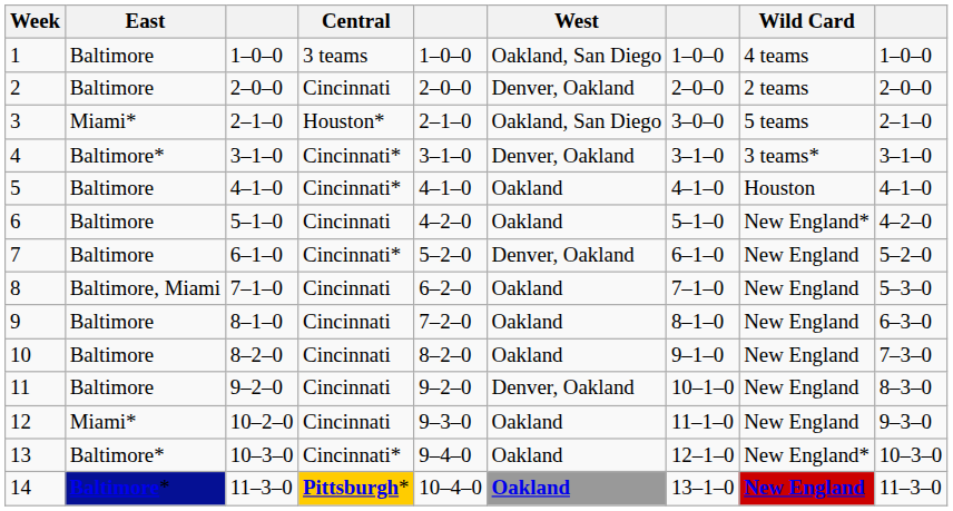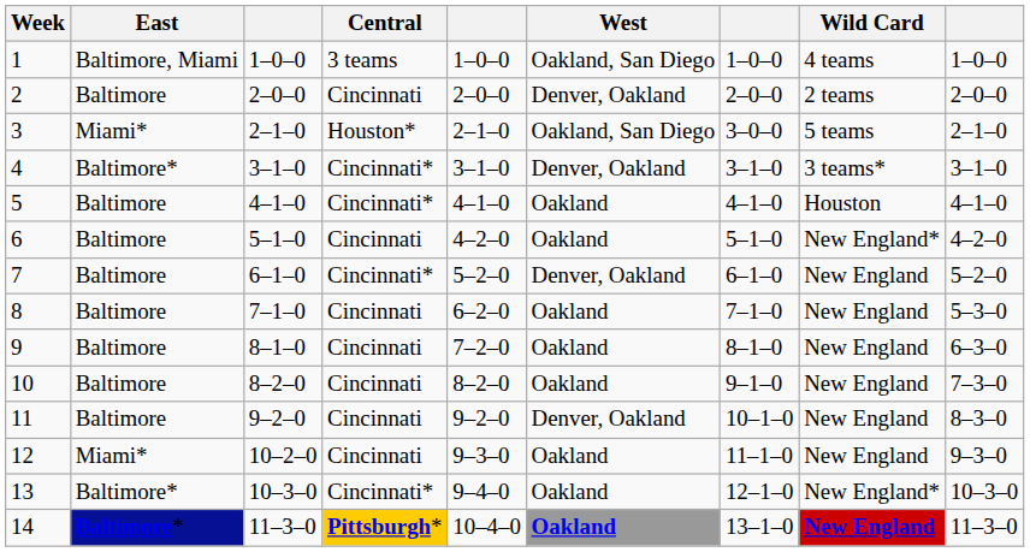1 | East: Baltimore -> Baltimore, Miami
8 | East: Baltimore, Miami -> Baltimore
